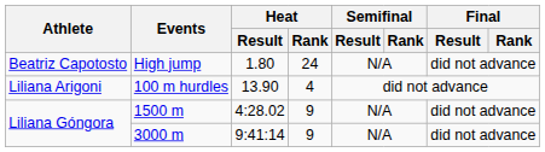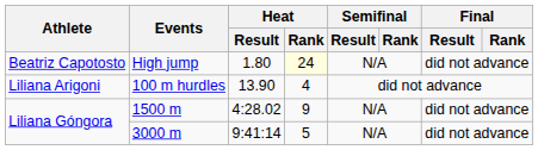High jump | Heat / Rank: no background -> lightyellow background
3000 m | Heat / Rank: 9 -> 5
